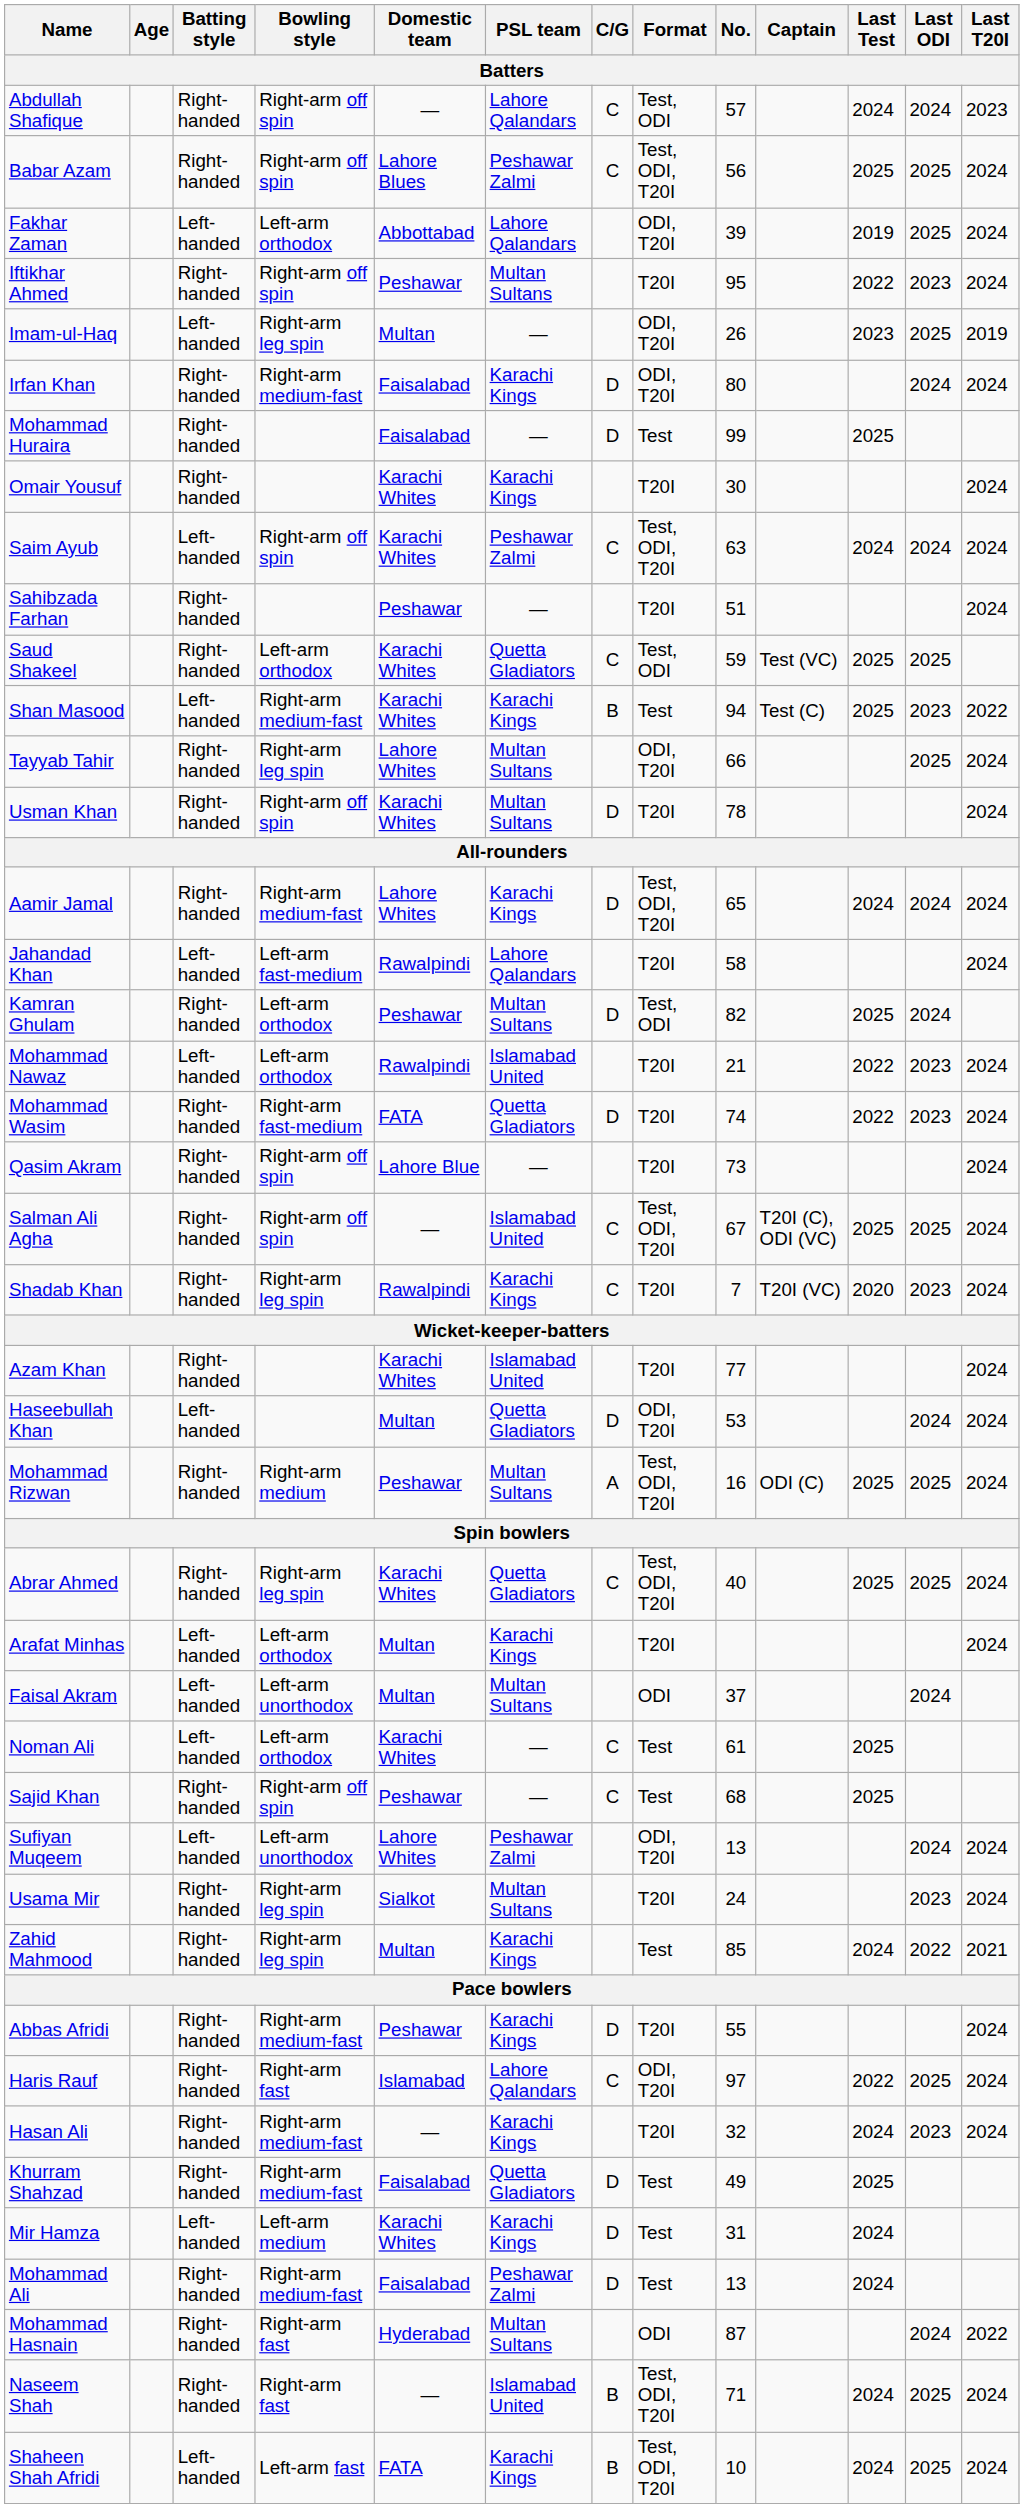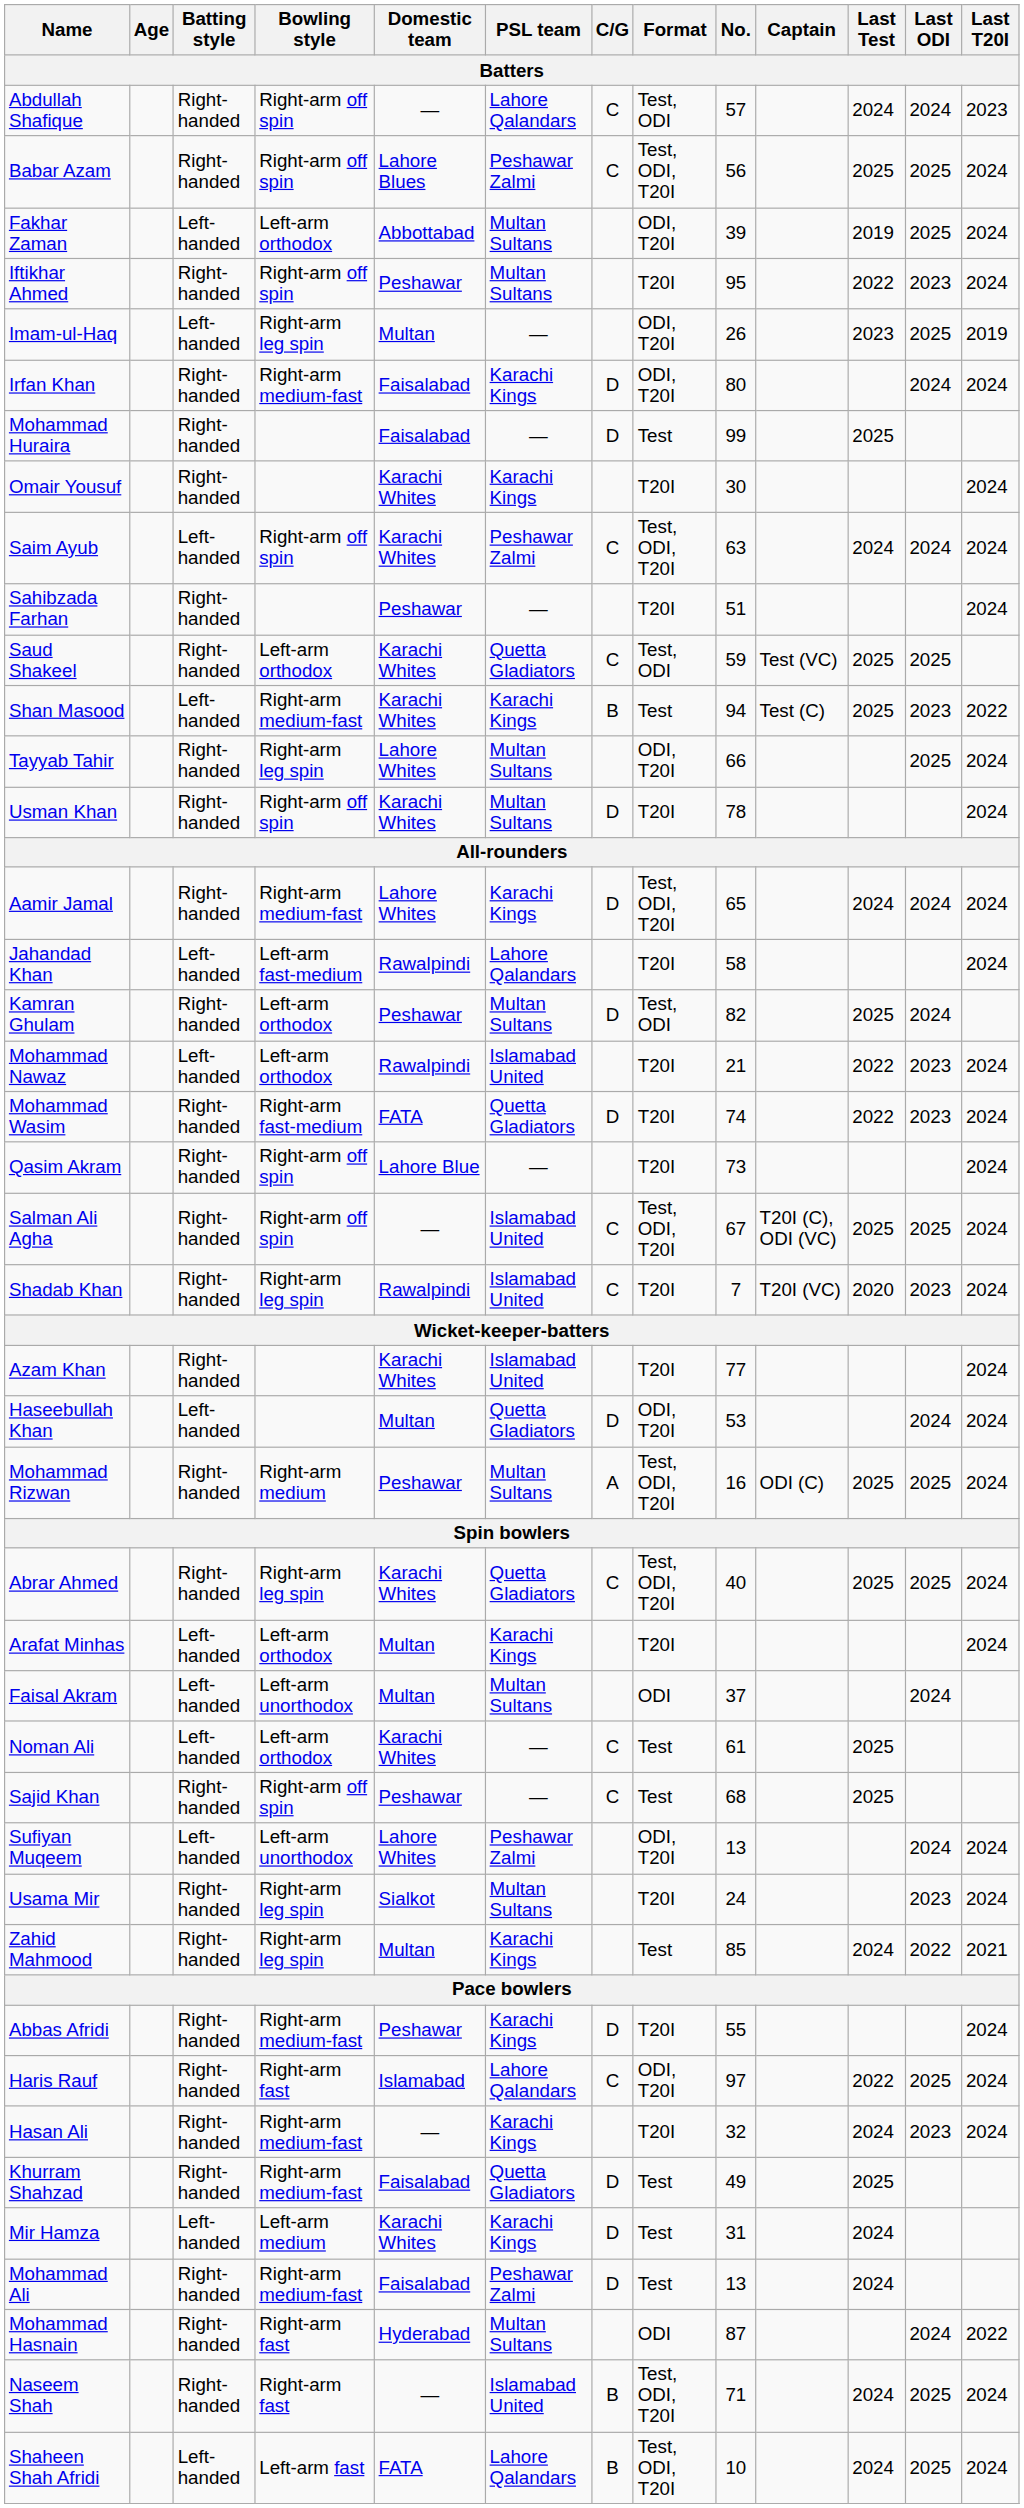Fakhar Zaman | PSL team: Lahore Qalandars -> Multan Sultans
Shadab Khan | PSL team: Karachi Kings -> Islamabad United
Shaheen Shah Afridi | PSL team: Karachi Kings -> Lahore Qalandars
